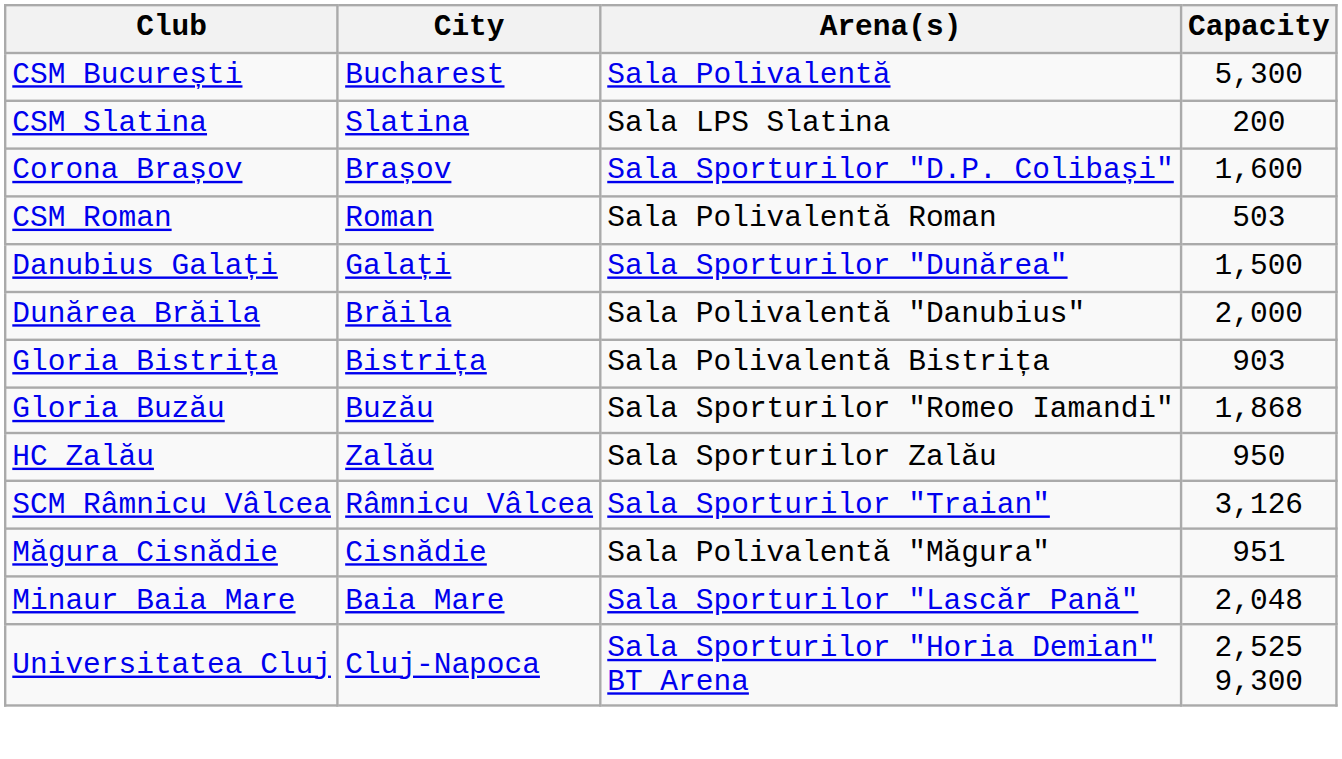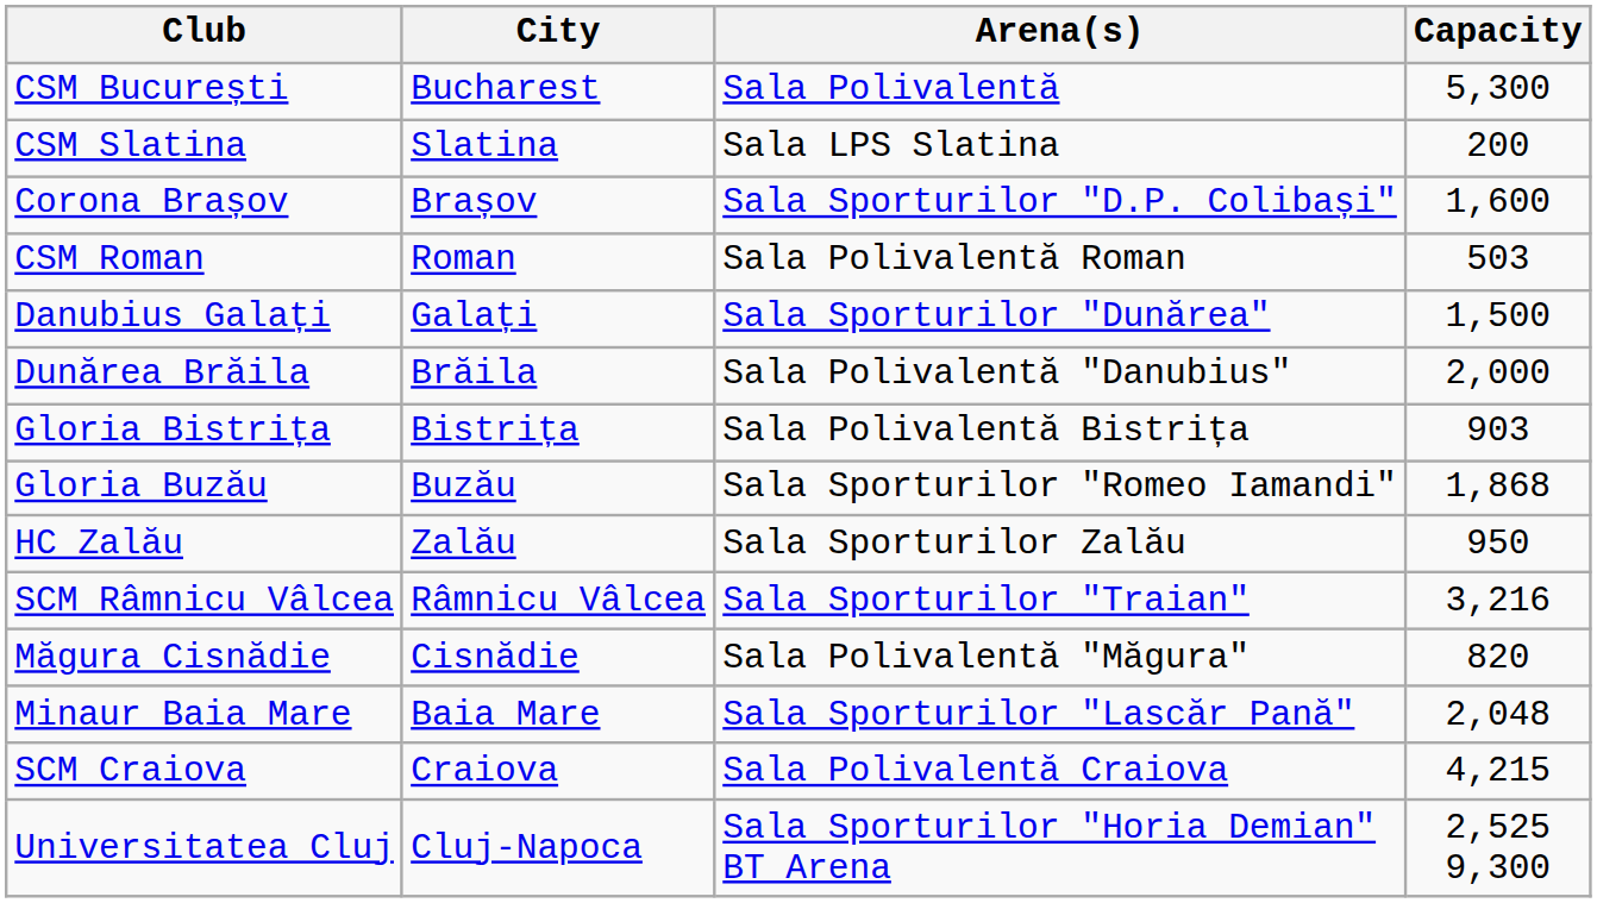SCM Râmnicu Vâlcea | Capacity: 3,126 -> 3,216
Măgura Cisnădie | Capacity: 951 -> 820
+ row: SCM Craiova | Craiova | Sala Polivalentă Craiova | 4,215
